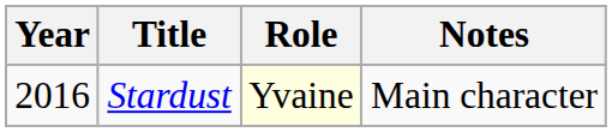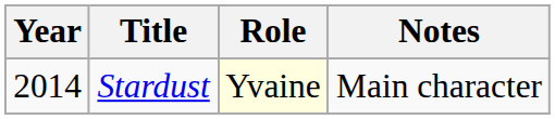Stardust | Year: 2016 -> 2014
